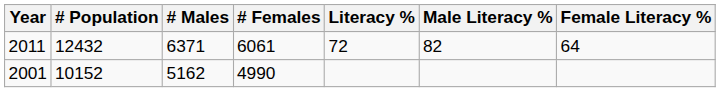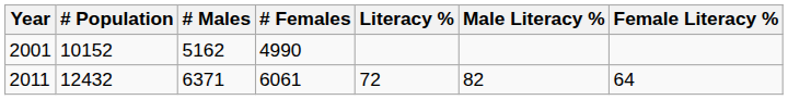rows swapped: 2001 <-> 2011
